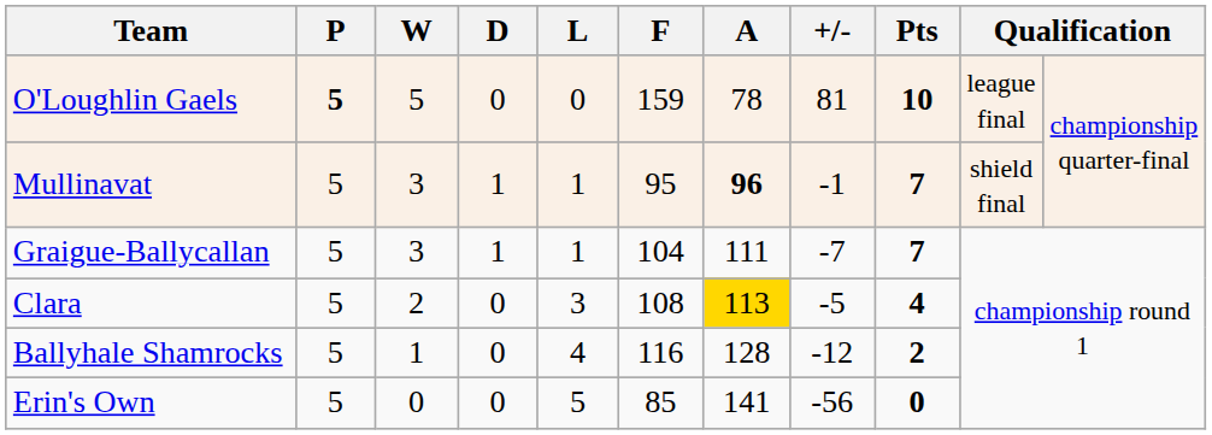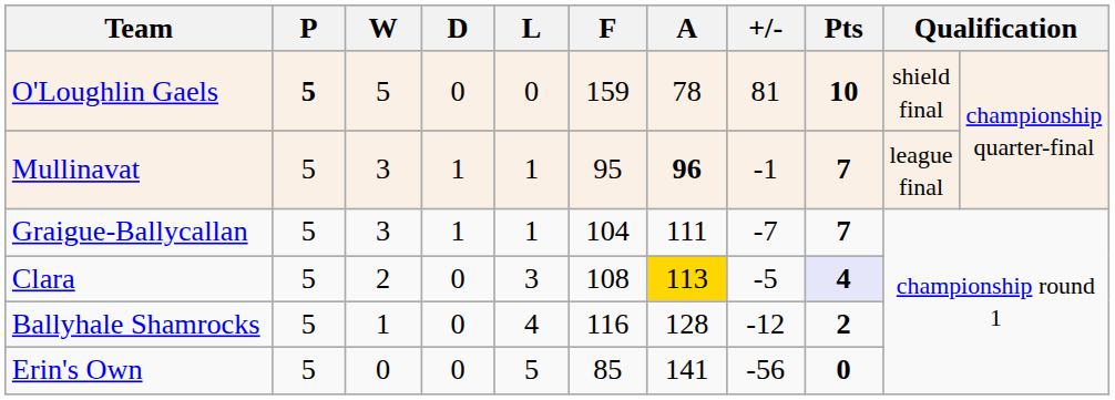O'Loughlin Gaels | column 10: league final -> shield final
Mullinavat | column 10: shield final -> league final
Clara | Pts: no background -> lavender background
